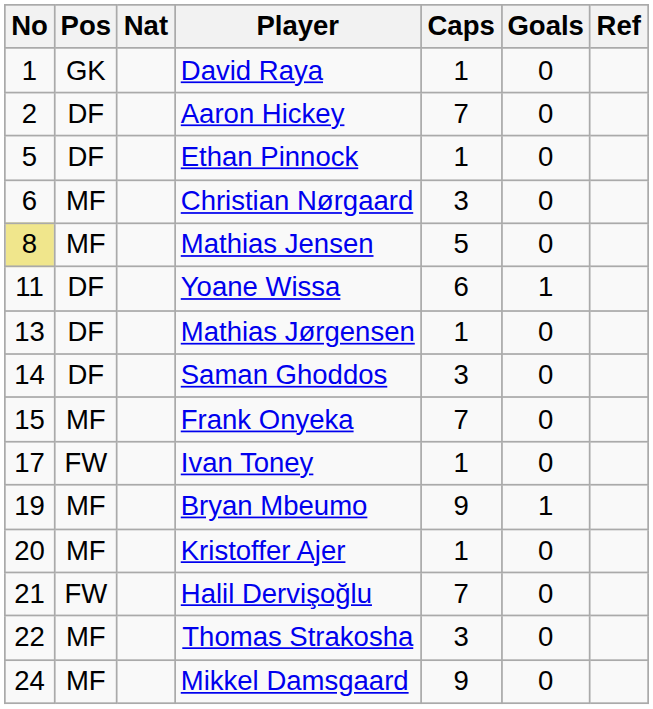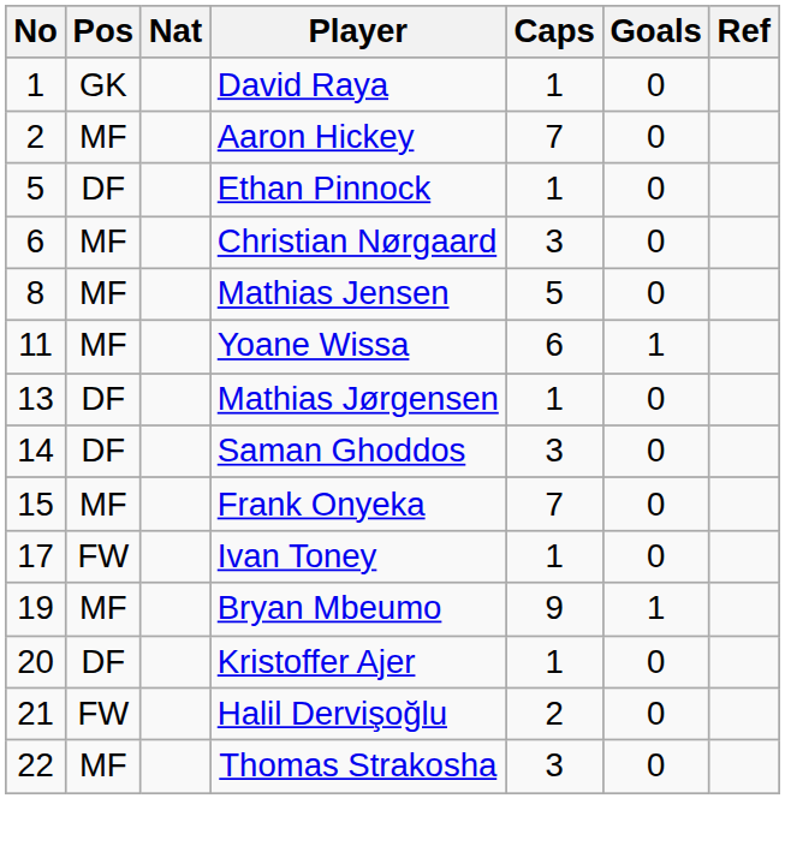Aaron Hickey | Pos: DF -> MF
Mathias Jensen | No: khaki background -> no background
Yoane Wissa | Pos: DF -> MF
Kristoffer Ajer | Pos: MF -> DF
Halil Dervişoğlu | Caps: 7 -> 2
- row: 24 | MF | Mikkel Damsgaard | 9 | 0
